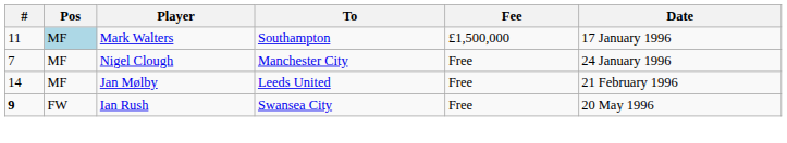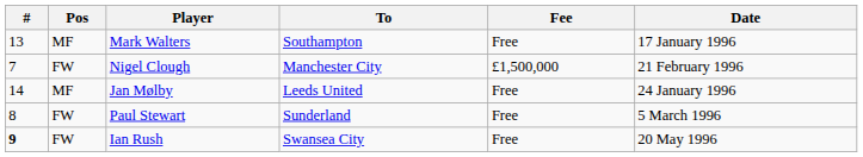Mark Walters | #: 11 -> 13
Mark Walters | Pos: lightblue background -> no background
Mark Walters | Fee: £1,500,000 -> Free
Nigel Clough | Pos: MF -> FW
Nigel Clough | Fee: Free -> £1,500,000
Nigel Clough | Date: 24 January 1996 -> 21 February 1996
Jan Mølby | Date: 21 February 1996 -> 24 January 1996
+ row: 8 | FW | Paul Stewart | Sunderland | Free | 5 March 1996
